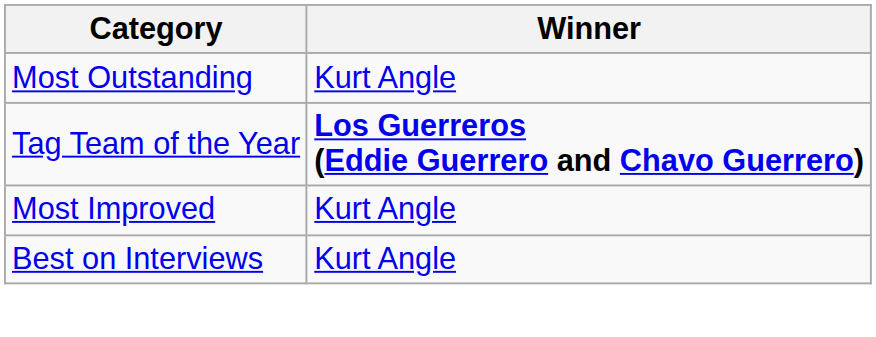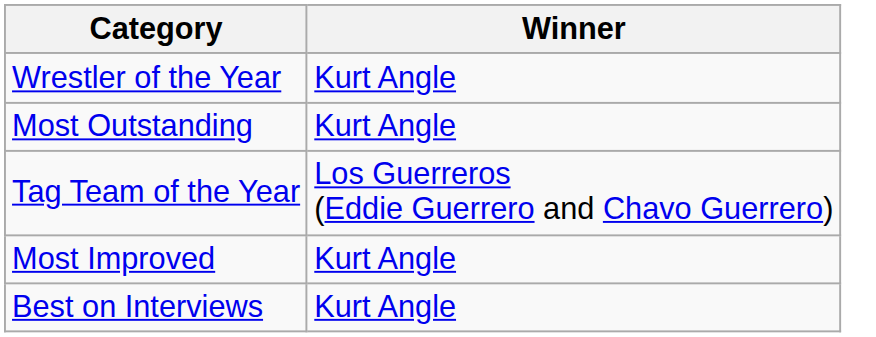+ row: Wrestler of the Year | Kurt Angle
Tag Team of the Year | Winner: bold -> normal
